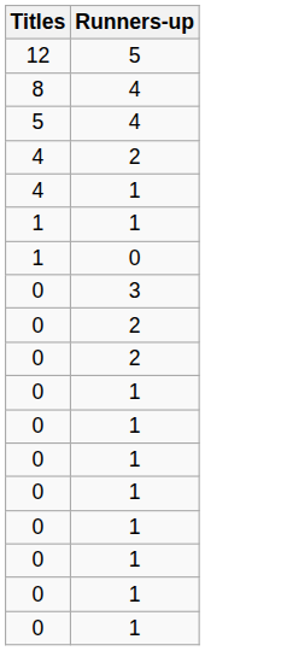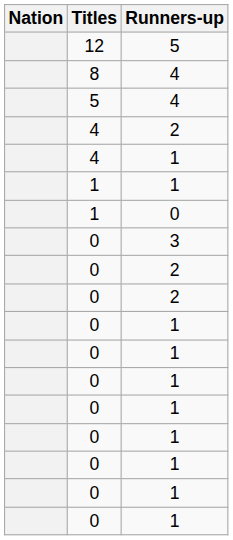+ column: Nation
